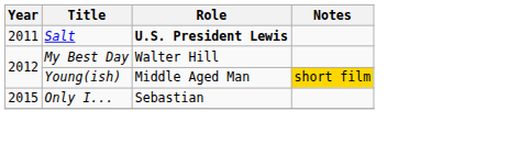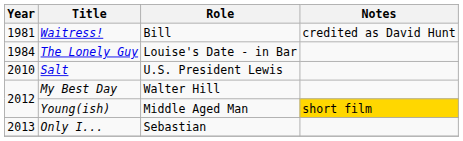+ row: 1981 | Waitress! | Bill | credited as David Hunt
+ row: 1984 | The Lonely Guy | Louise's Date - in Bar
Salt | Year: 2011 -> 2010
Salt | Role: bold -> normal
Only I... | Year: 2015 -> 2013
